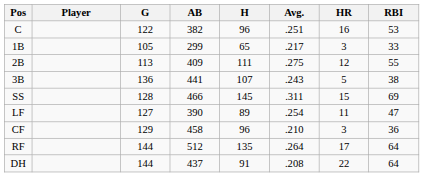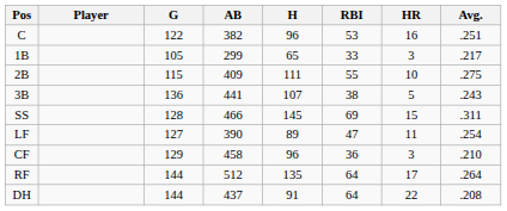columns swapped: Avg. <-> RBI
2B | G: 113 -> 115
2B | HR: 12 -> 10
